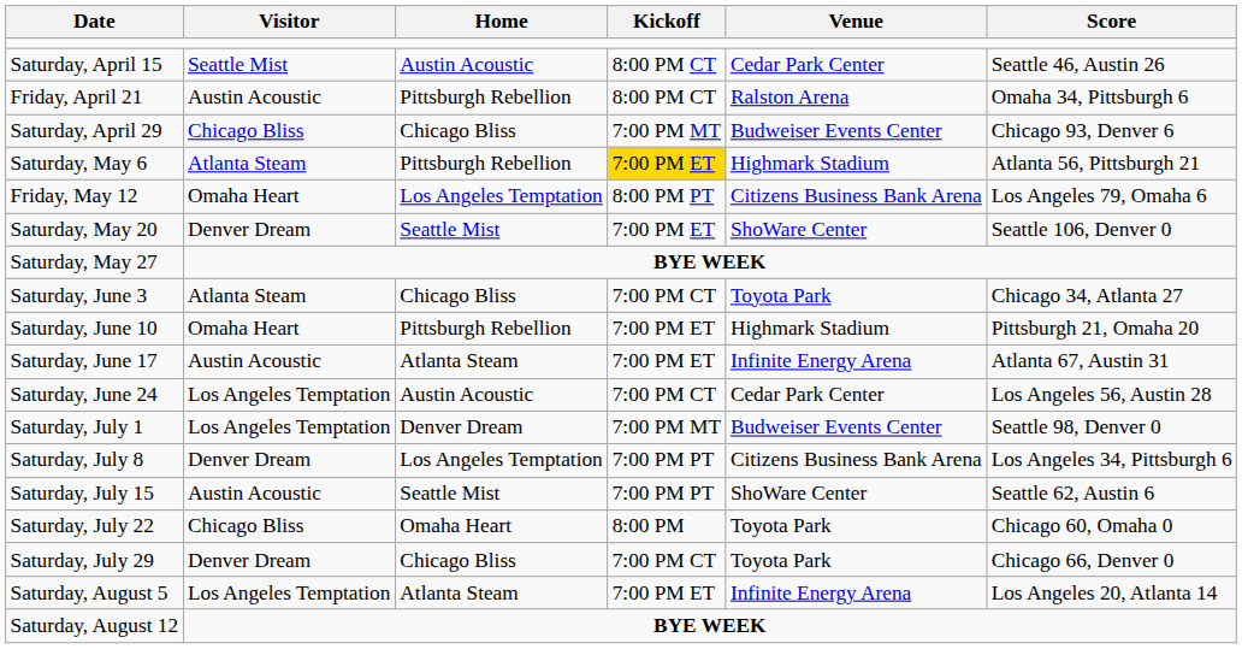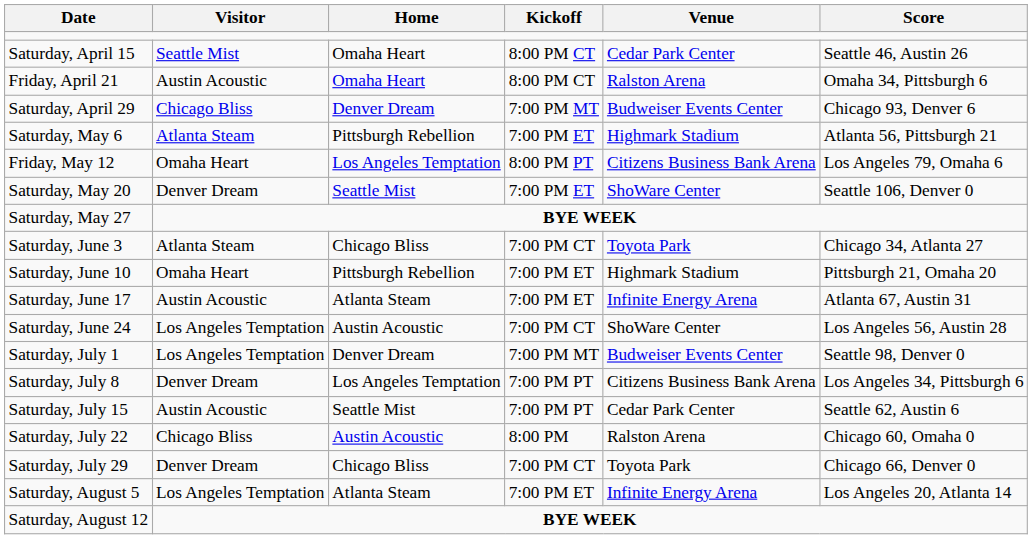Saturday, April 15 | Home: Austin Acoustic -> Omaha Heart
Friday, April 21 | Home: Pittsburgh Rebellion -> Omaha Heart
Saturday, April 29 | Home: Chicago Bliss -> Denver Dream
Saturday, May 6 | Kickoff: gold background -> no background
Saturday, June 24 | Venue: Cedar Park Center -> ShoWare Center
Saturday, July 15 | Venue: ShoWare Center -> Cedar Park Center
Saturday, July 22 | Home: Omaha Heart -> Austin Acoustic
Saturday, July 22 | Venue: Toyota Park -> Ralston Arena
